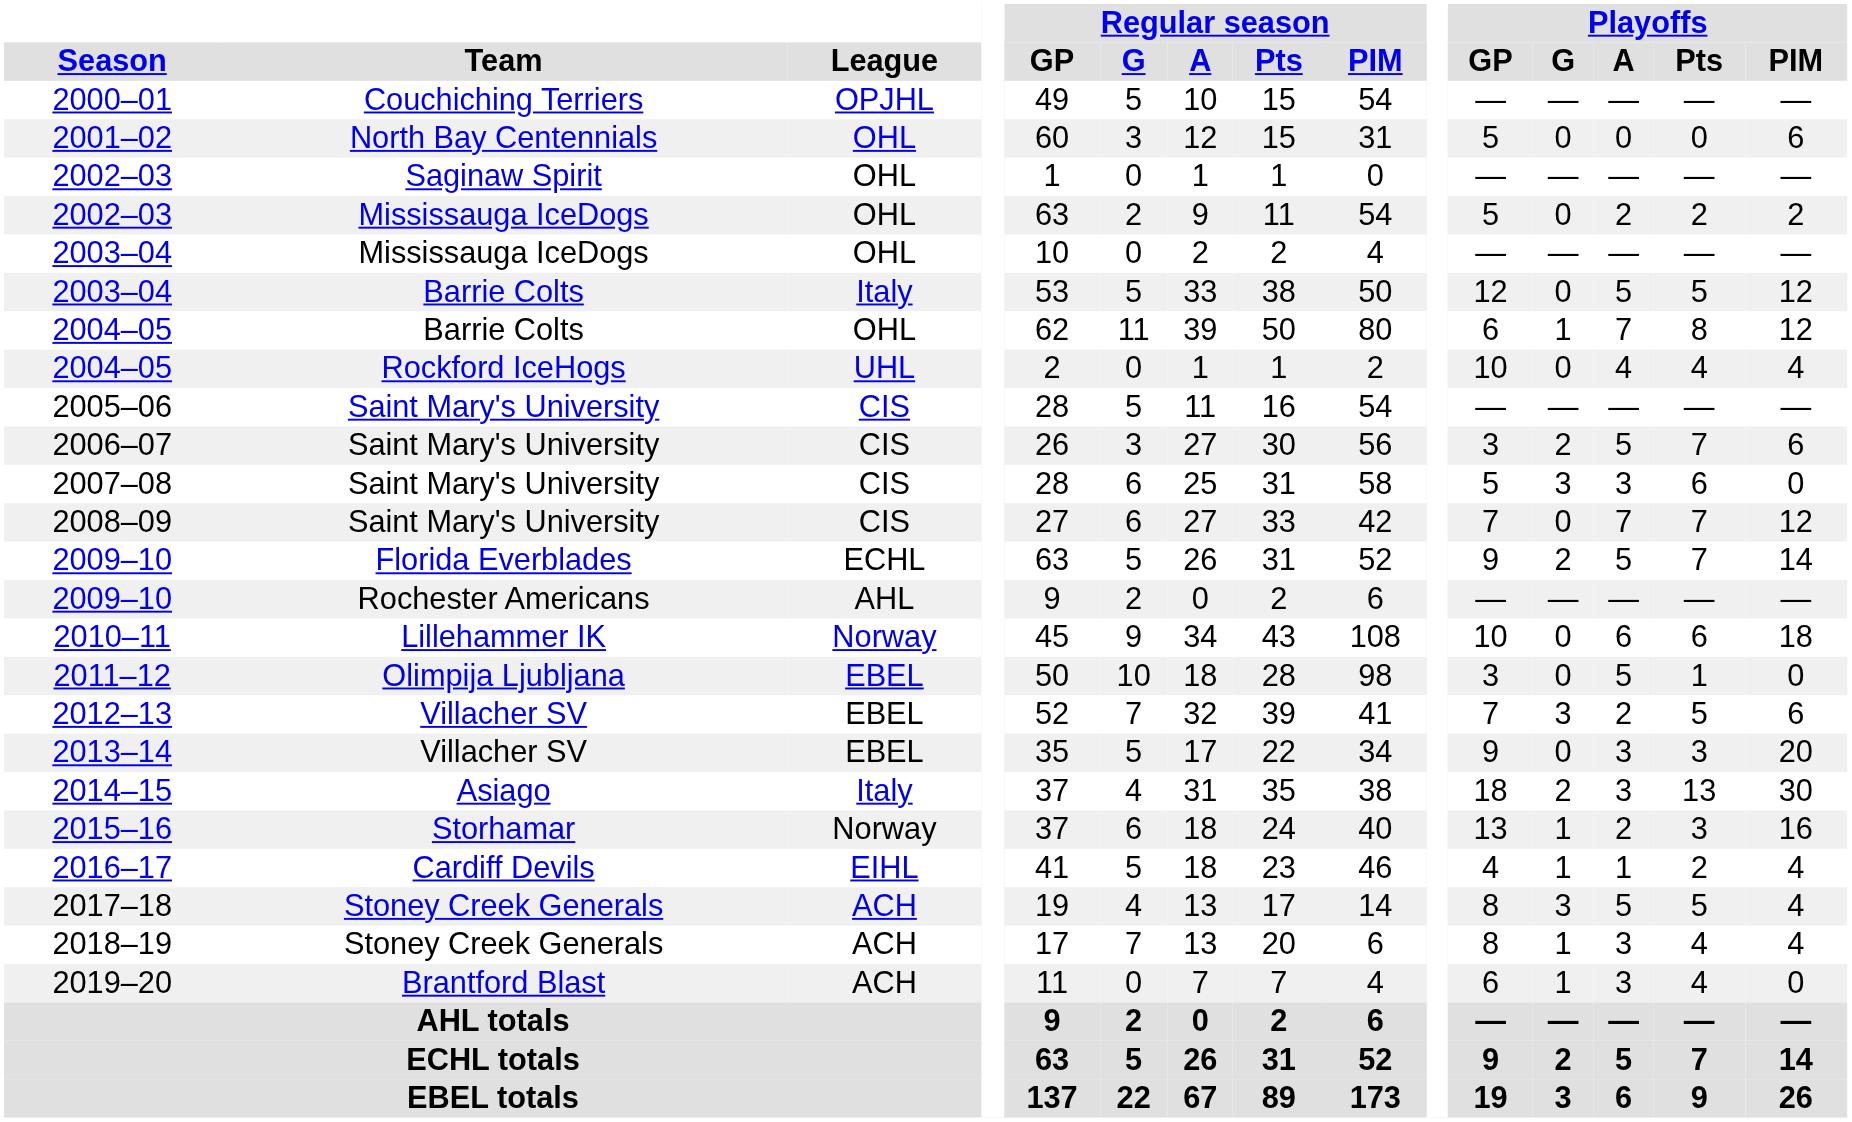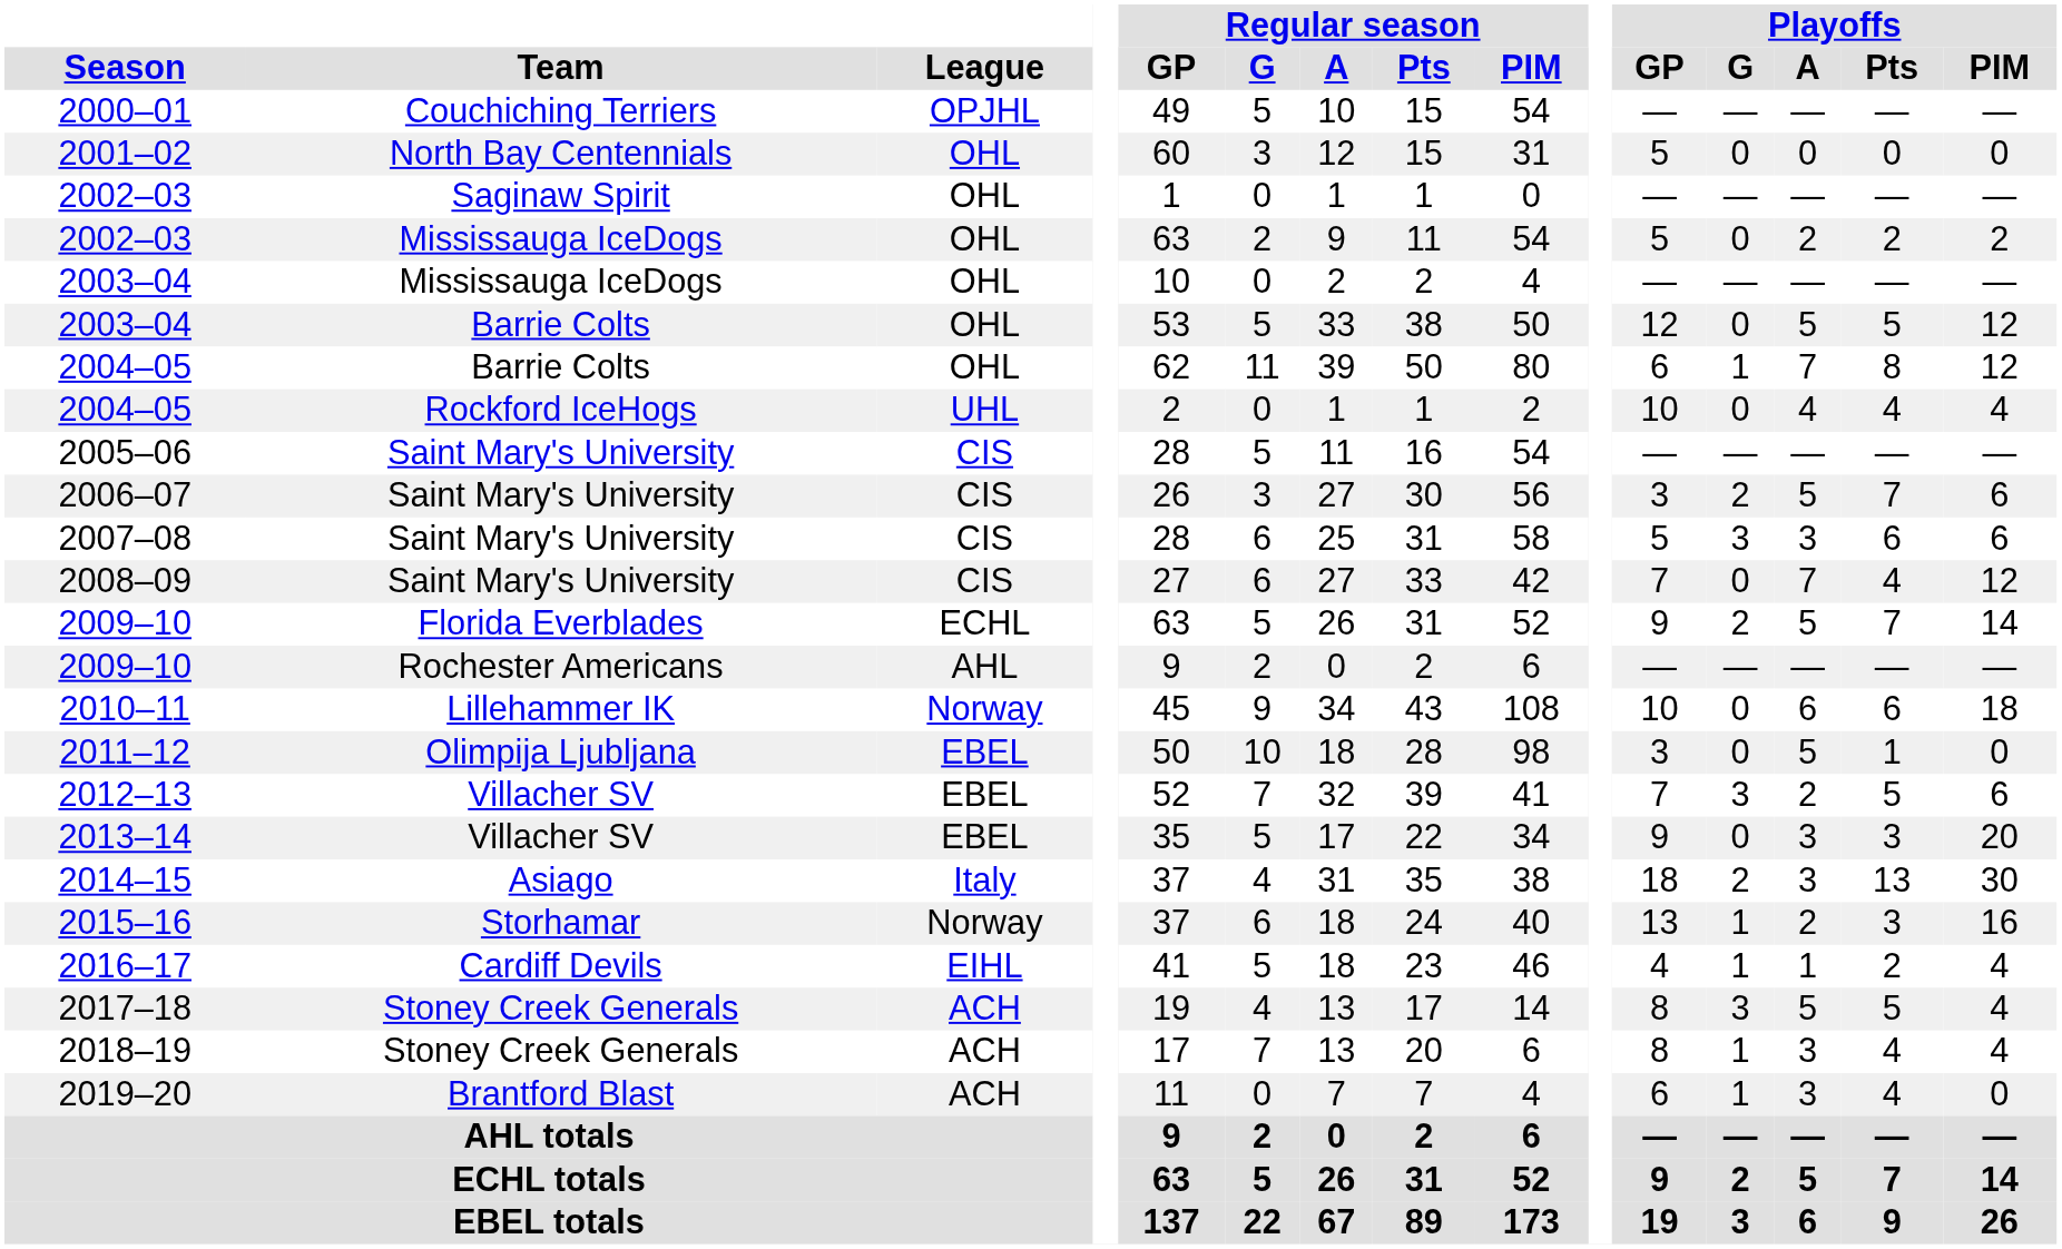2001–02 | Playoffs / PIM: 6 -> 0
2003–04 / Barrie Colts | League: Italy -> OHL
2007–08 | Playoffs / PIM: 0 -> 6
2008–09 | Playoffs / Pts: 7 -> 4
